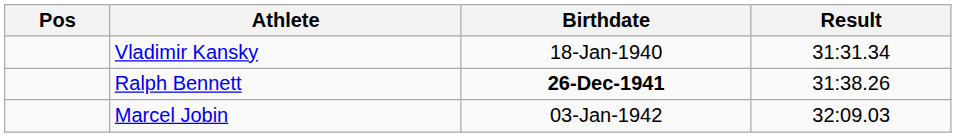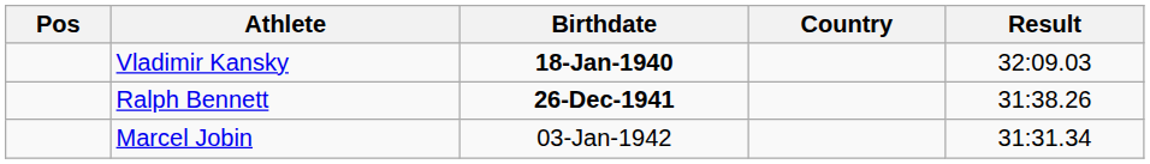+ column: Country
Vladimir Kansky | Birthdate: normal -> bold
Vladimir Kansky | Result: 31:31.34 -> 32:09.03
Marcel Jobin | Result: 32:09.03 -> 31:31.34
